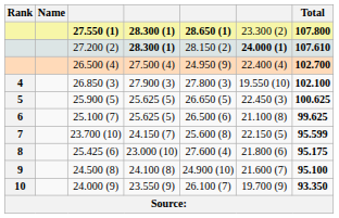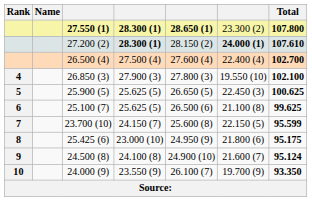26.500 (4) | column 5: 24.950 (9) -> 27.600 (4)
25.425 (6) | column 5: 27.600 (4) -> 24.950 (9)
24.500 (8) | Total: 95.100 -> 95.124
